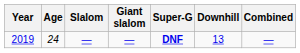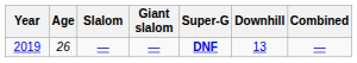2019 | Age: 24 -> 26
